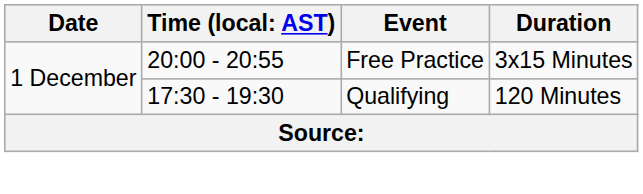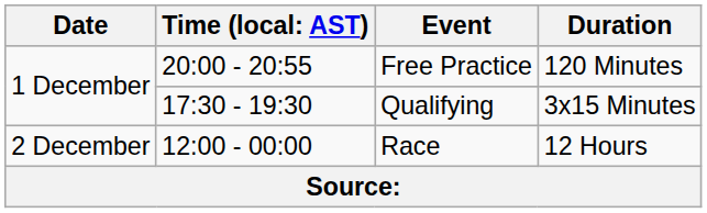Free Practice | Duration: 3x15 Minutes -> 120 Minutes
Qualifying | Duration: 120 Minutes -> 3x15 Minutes
+ row: 2 December | 12:00 - 00:00 | Race | 12 Hours
